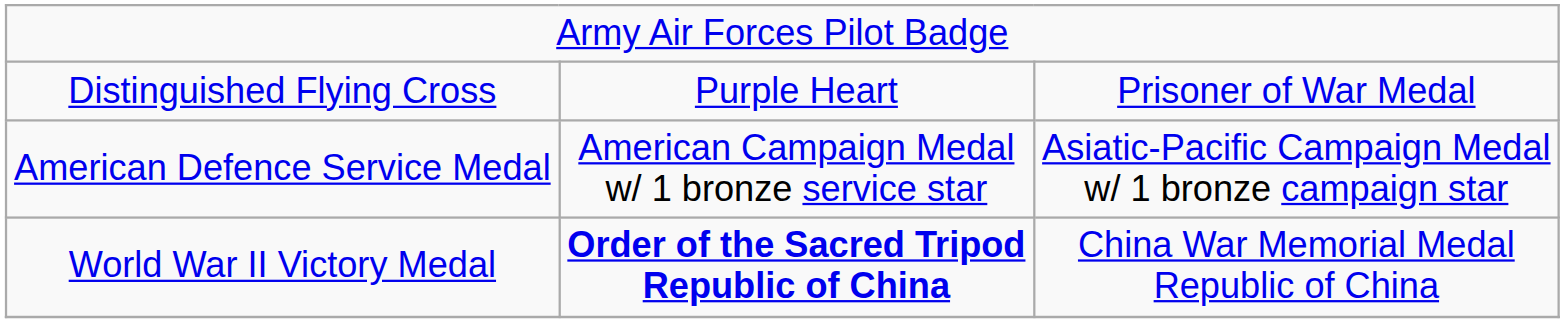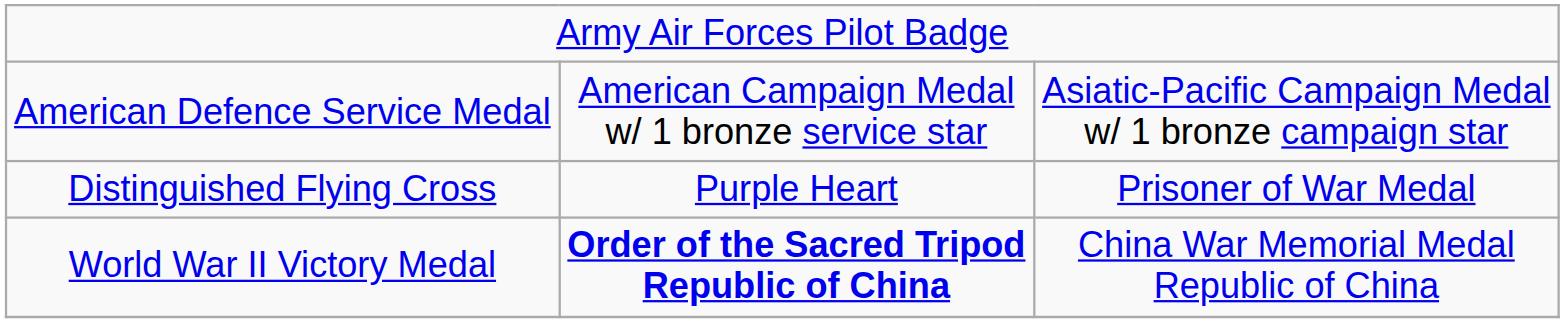rows swapped: Distinguished Flying Cross <-> American Defence Service Medal
